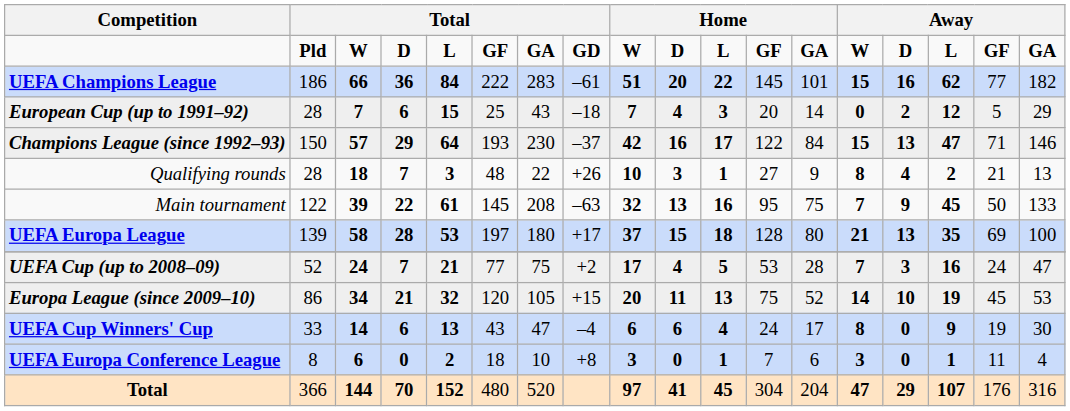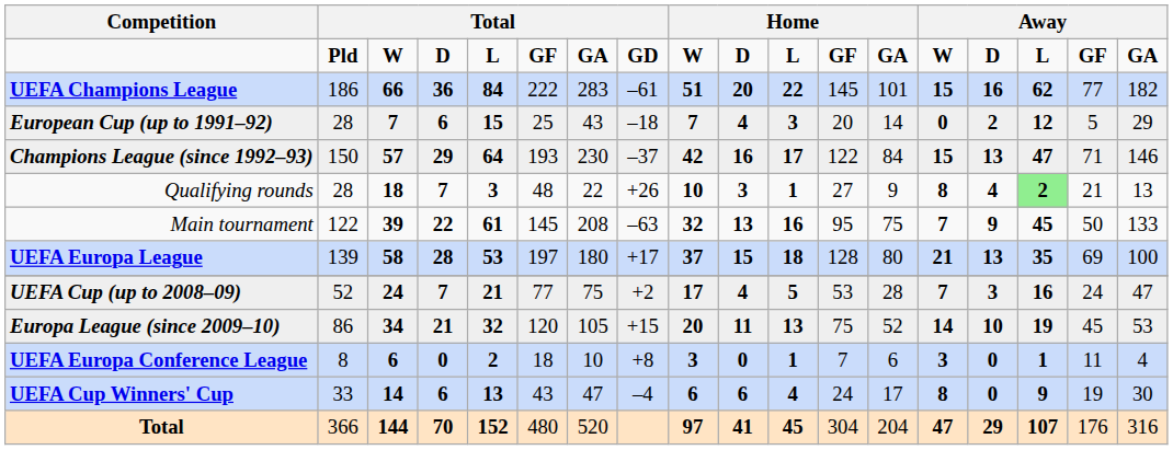Qualifying rounds | column 16: no background -> lightgreen background
rows swapped: UEFA Cup Winners' Cup <-> UEFA Europa Conference League
